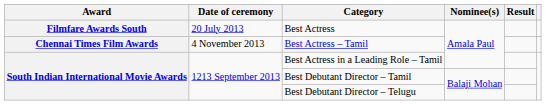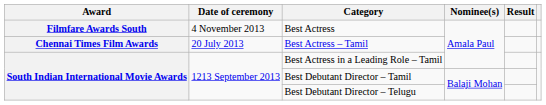Best Actress | Date of ceremony: 20 July 2013 -> 4 November 2013
Best Actress – Tamil | Date of ceremony: 4 November 2013 -> 20 July 2013
